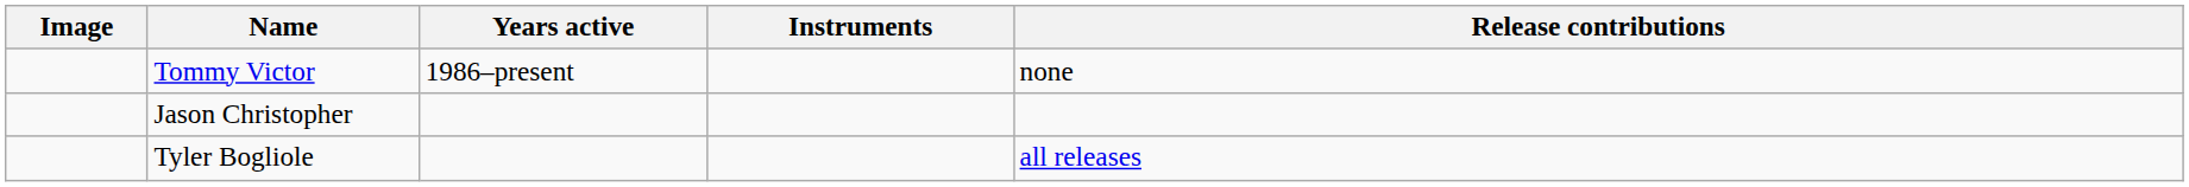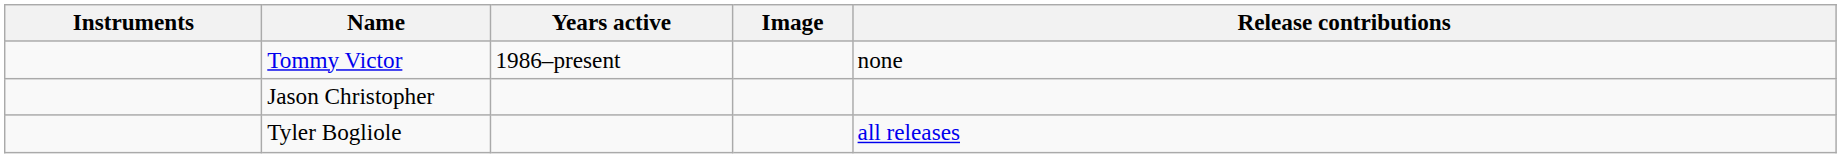columns swapped: Image <-> Instruments
